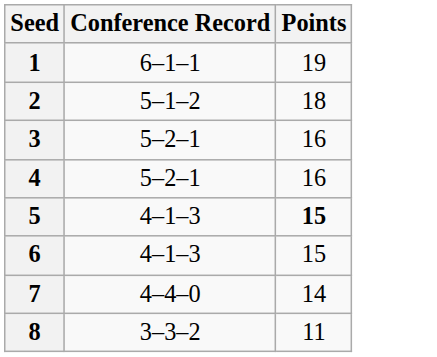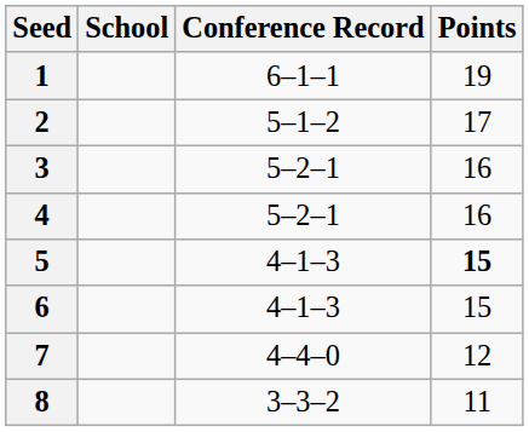+ column: School
2 | Points: 18 -> 17
7 | Points: 14 -> 12
